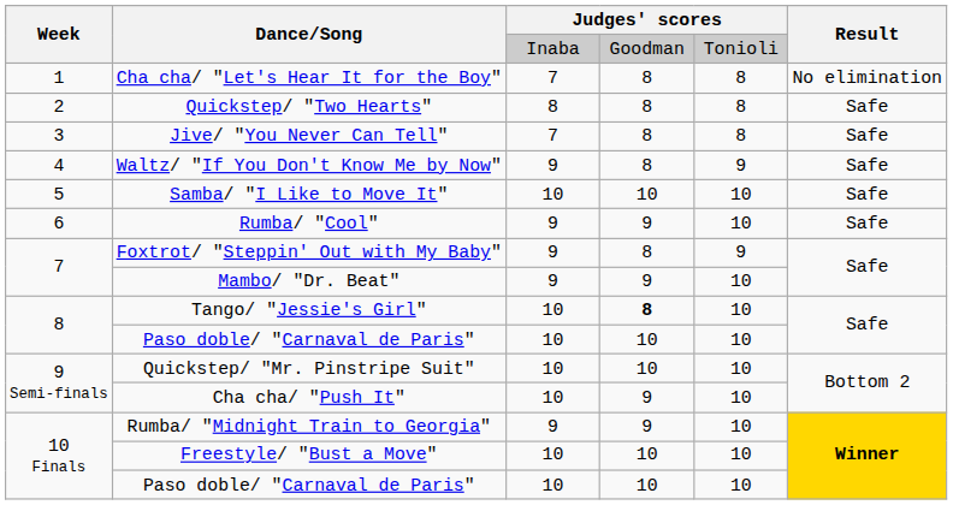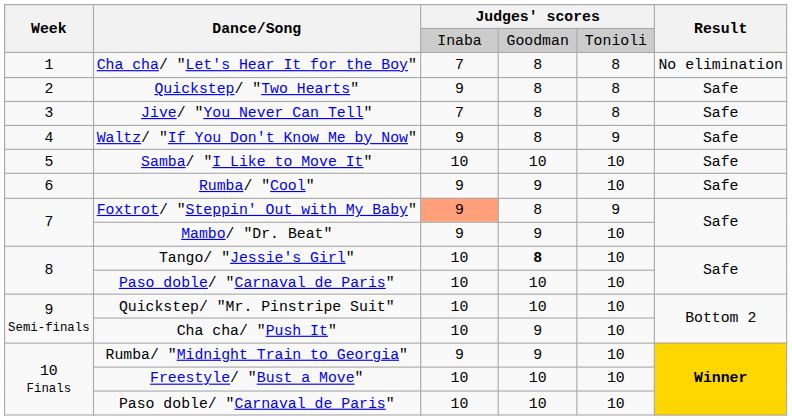Quickstep/ "Two Hearts" | column 3: 8 -> 9
Foxtrot/ "Steppin' Out with My Baby" | column 3: no background -> lightsalmon background
